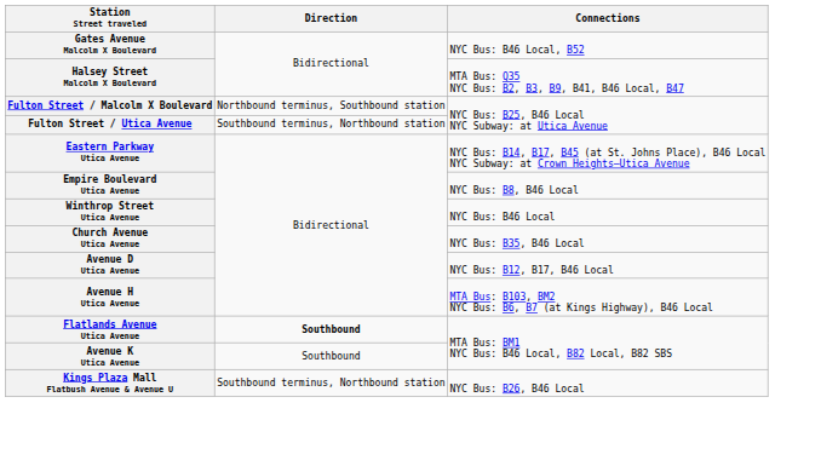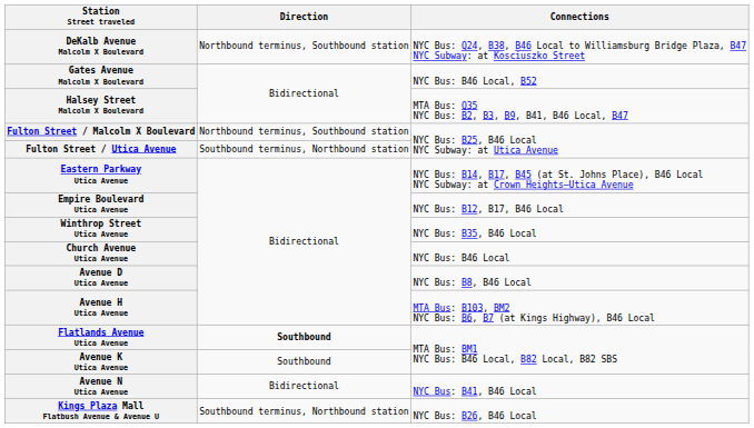+ row: DeKalb Avenue Malcolm X Boulevard | Northbound terminus, Southbound station | NYC Bus: Q24, B38, B46 Local to Williamsburg Bridge Plaza, B47 NYC Subway: at Kosciuszko Street
Empire Boulevard Utica Avenue | Connections: NYC Bus: B8, B46 Local -> NYC Bus: B12, B17, B46 Local
Winthrop Street Utica Avenue | Connections: NYC Bus: B46 Local -> NYC Bus: B35, B46 Local
Church Avenue Utica Avenue | Connections: NYC Bus: B35, B46 Local -> NYC Bus: B46 Local
Avenue D Utica Avenue | Connections: NYC Bus: B12, B17, B46 Local -> NYC Bus: B8, B46 Local
+ row: Avenue N Utica Avenue | Bidirectional | NYC Bus: B41, B46 Local
